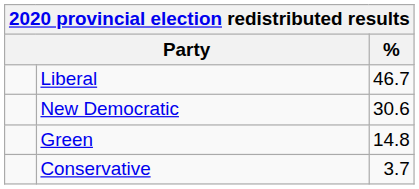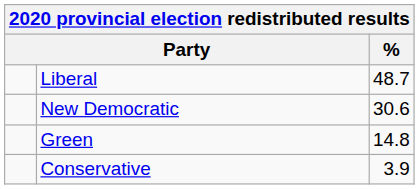Liberal | %: 46.7 -> 48.7
Conservative | %: 3.7 -> 3.9
